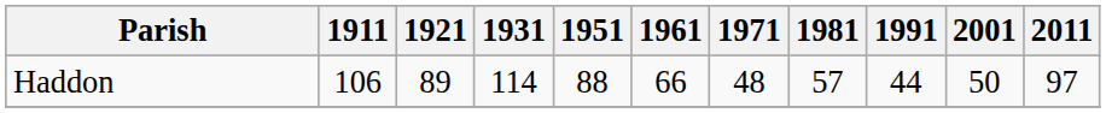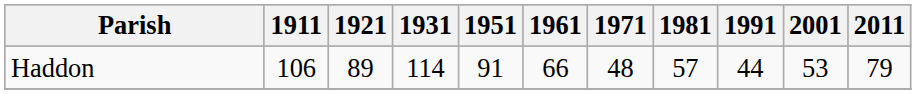Haddon | 1951: 88 -> 91
Haddon | 2001: 50 -> 53
Haddon | 2011: 97 -> 79
